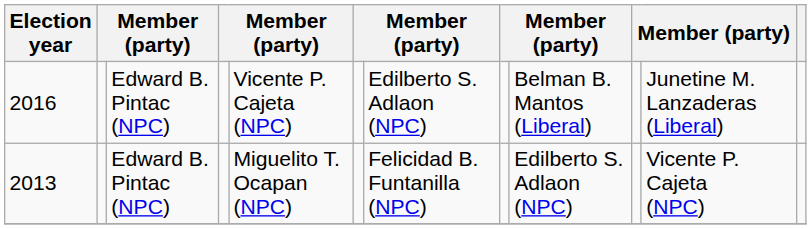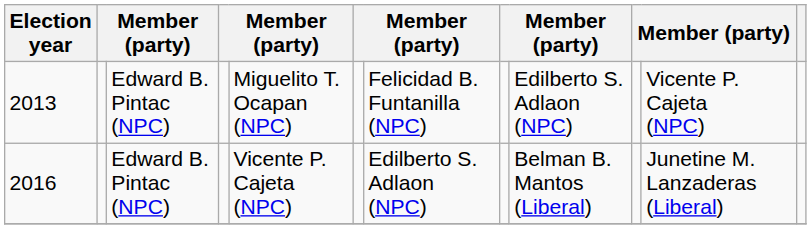rows swapped: 2013 <-> 2016
